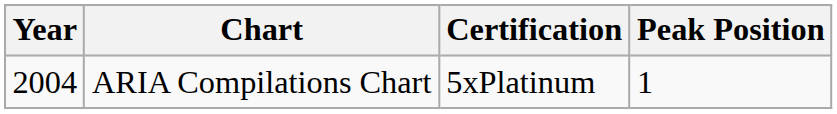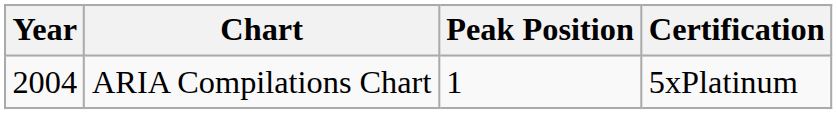columns swapped: Peak Position <-> Certification
